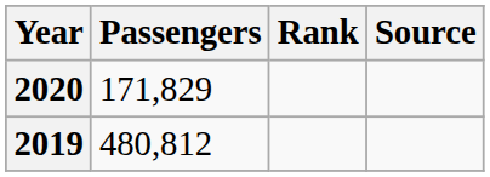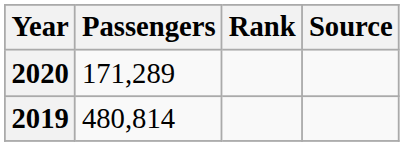2020 | Passengers: 171,829 -> 171,289
2019 | Passengers: 480,812 -> 480,814
